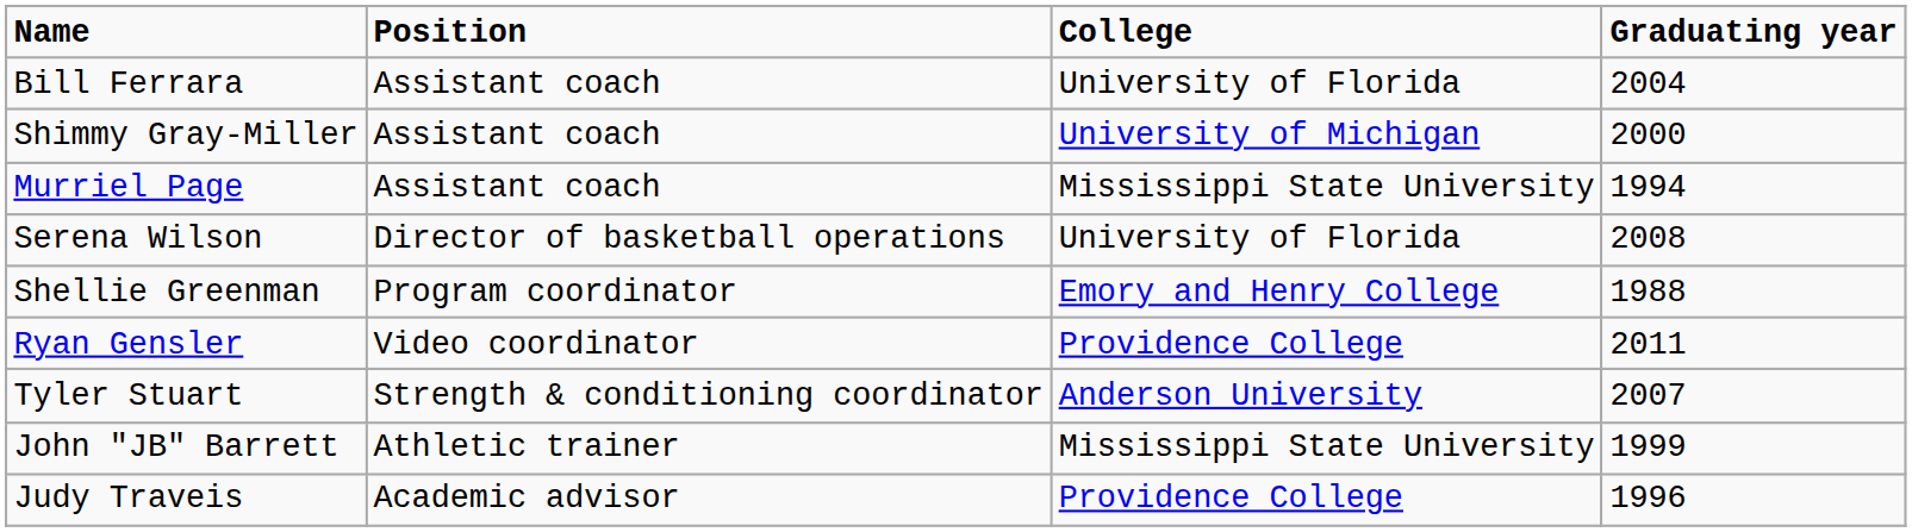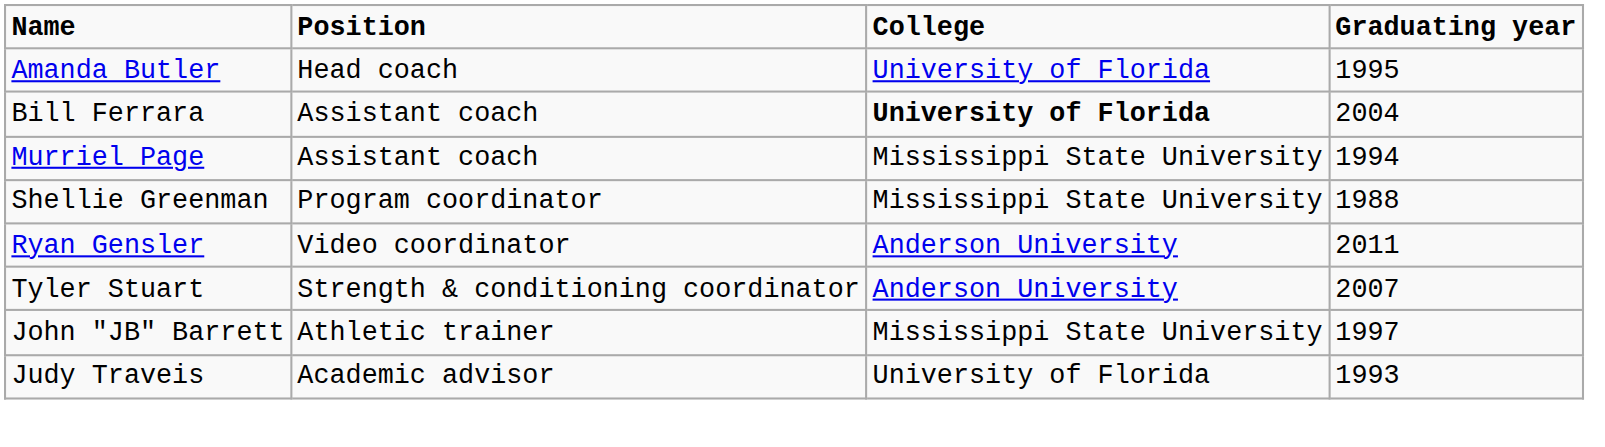+ row: Amanda Butler | Head coach | University of Florida | 1995
Bill Ferrara | College: normal -> bold
- row: Shimmy Gray-Miller | Assistant coach | University of Michigan | 2000
- row: Serena Wilson | Director of basketball operations | University of Florida | 2008
Shellie Greenman | College: Emory and Henry College -> Mississippi State University
Ryan Gensler | College: Providence College -> Anderson University
John "JB" Barrett | Graduating year: 1999 -> 1997
Judy Traveis | College: Providence College -> University of Florida
Judy Traveis | Graduating year: 1996 -> 1993
